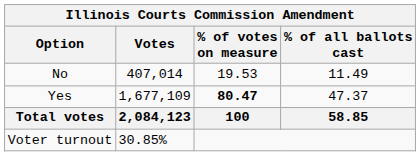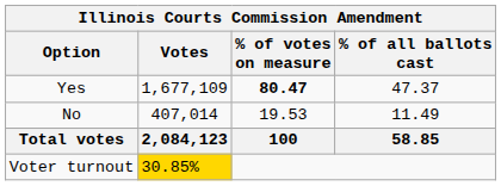rows swapped: Yes <-> No
Voter turnout | Votes: no background -> gold background
